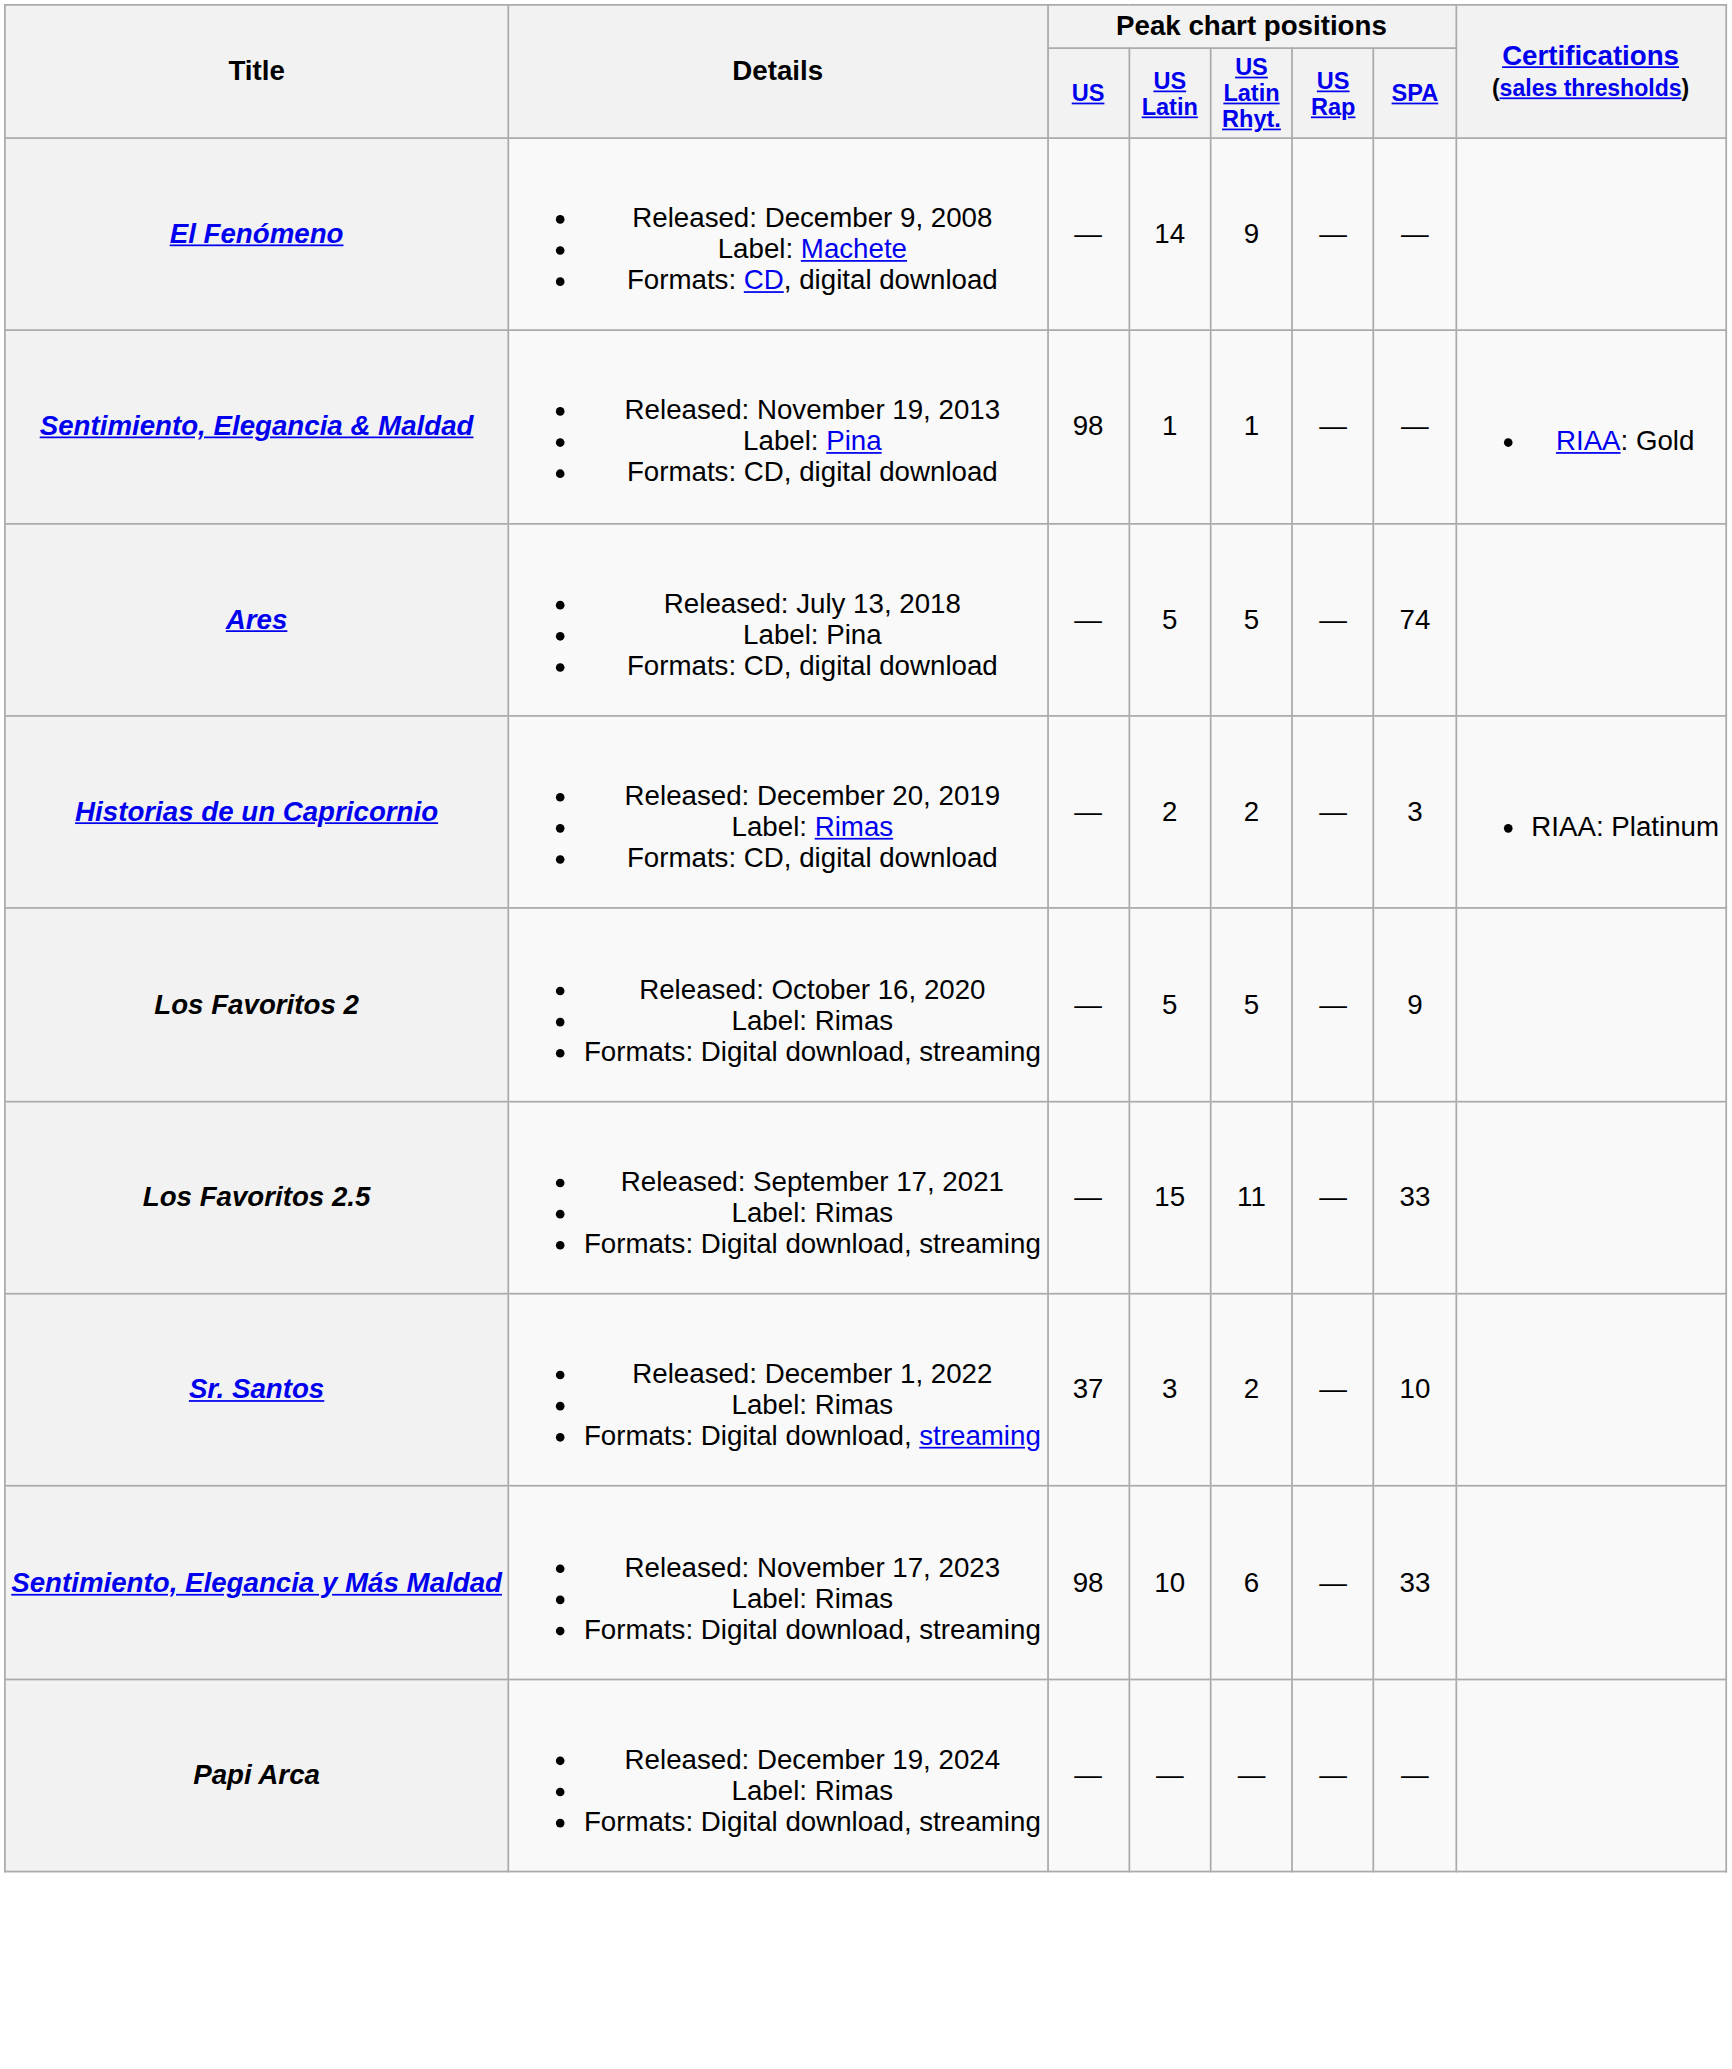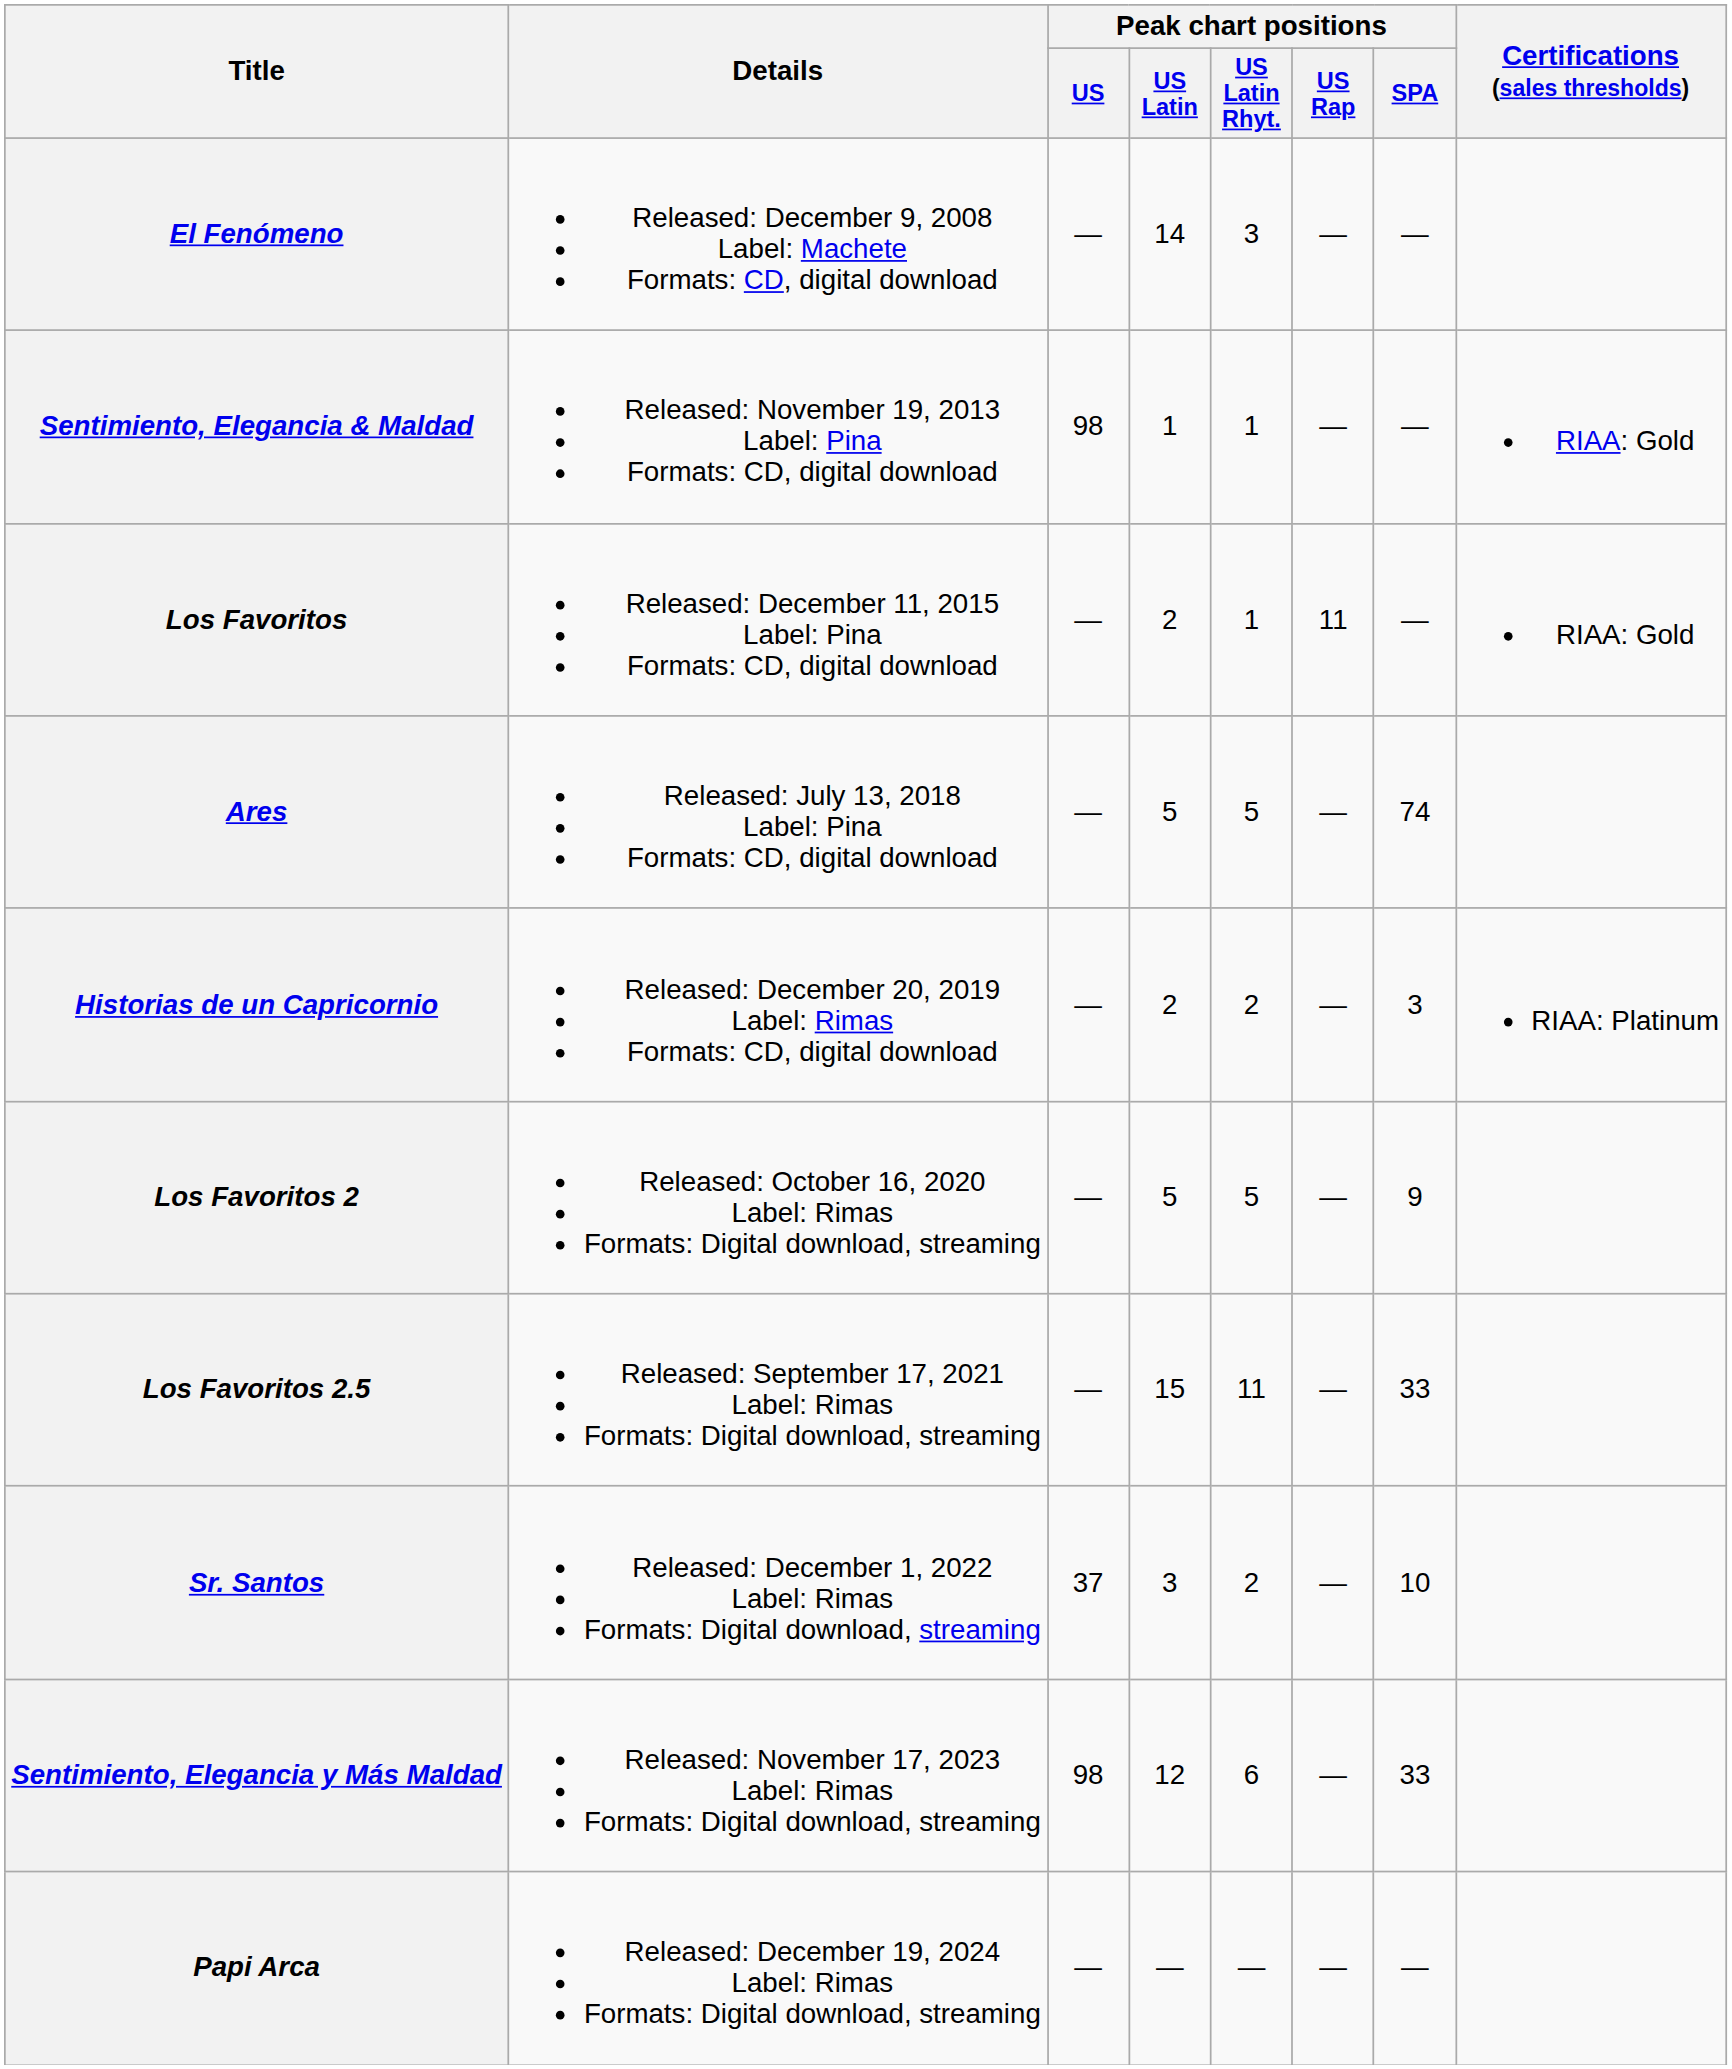El Fenómeno | Peak chart positions / US Latin Rhyt.: 9 -> 3
+ row: Los Favoritos | Released: December 11, 2015 Label: Pina Formats: CD, digital download | — | 2 | 1 | 11 | — | RIAA: Gold
Sentimiento, Elegancia y Más Maldad | Peak chart positions / US Latin: 10 -> 12
